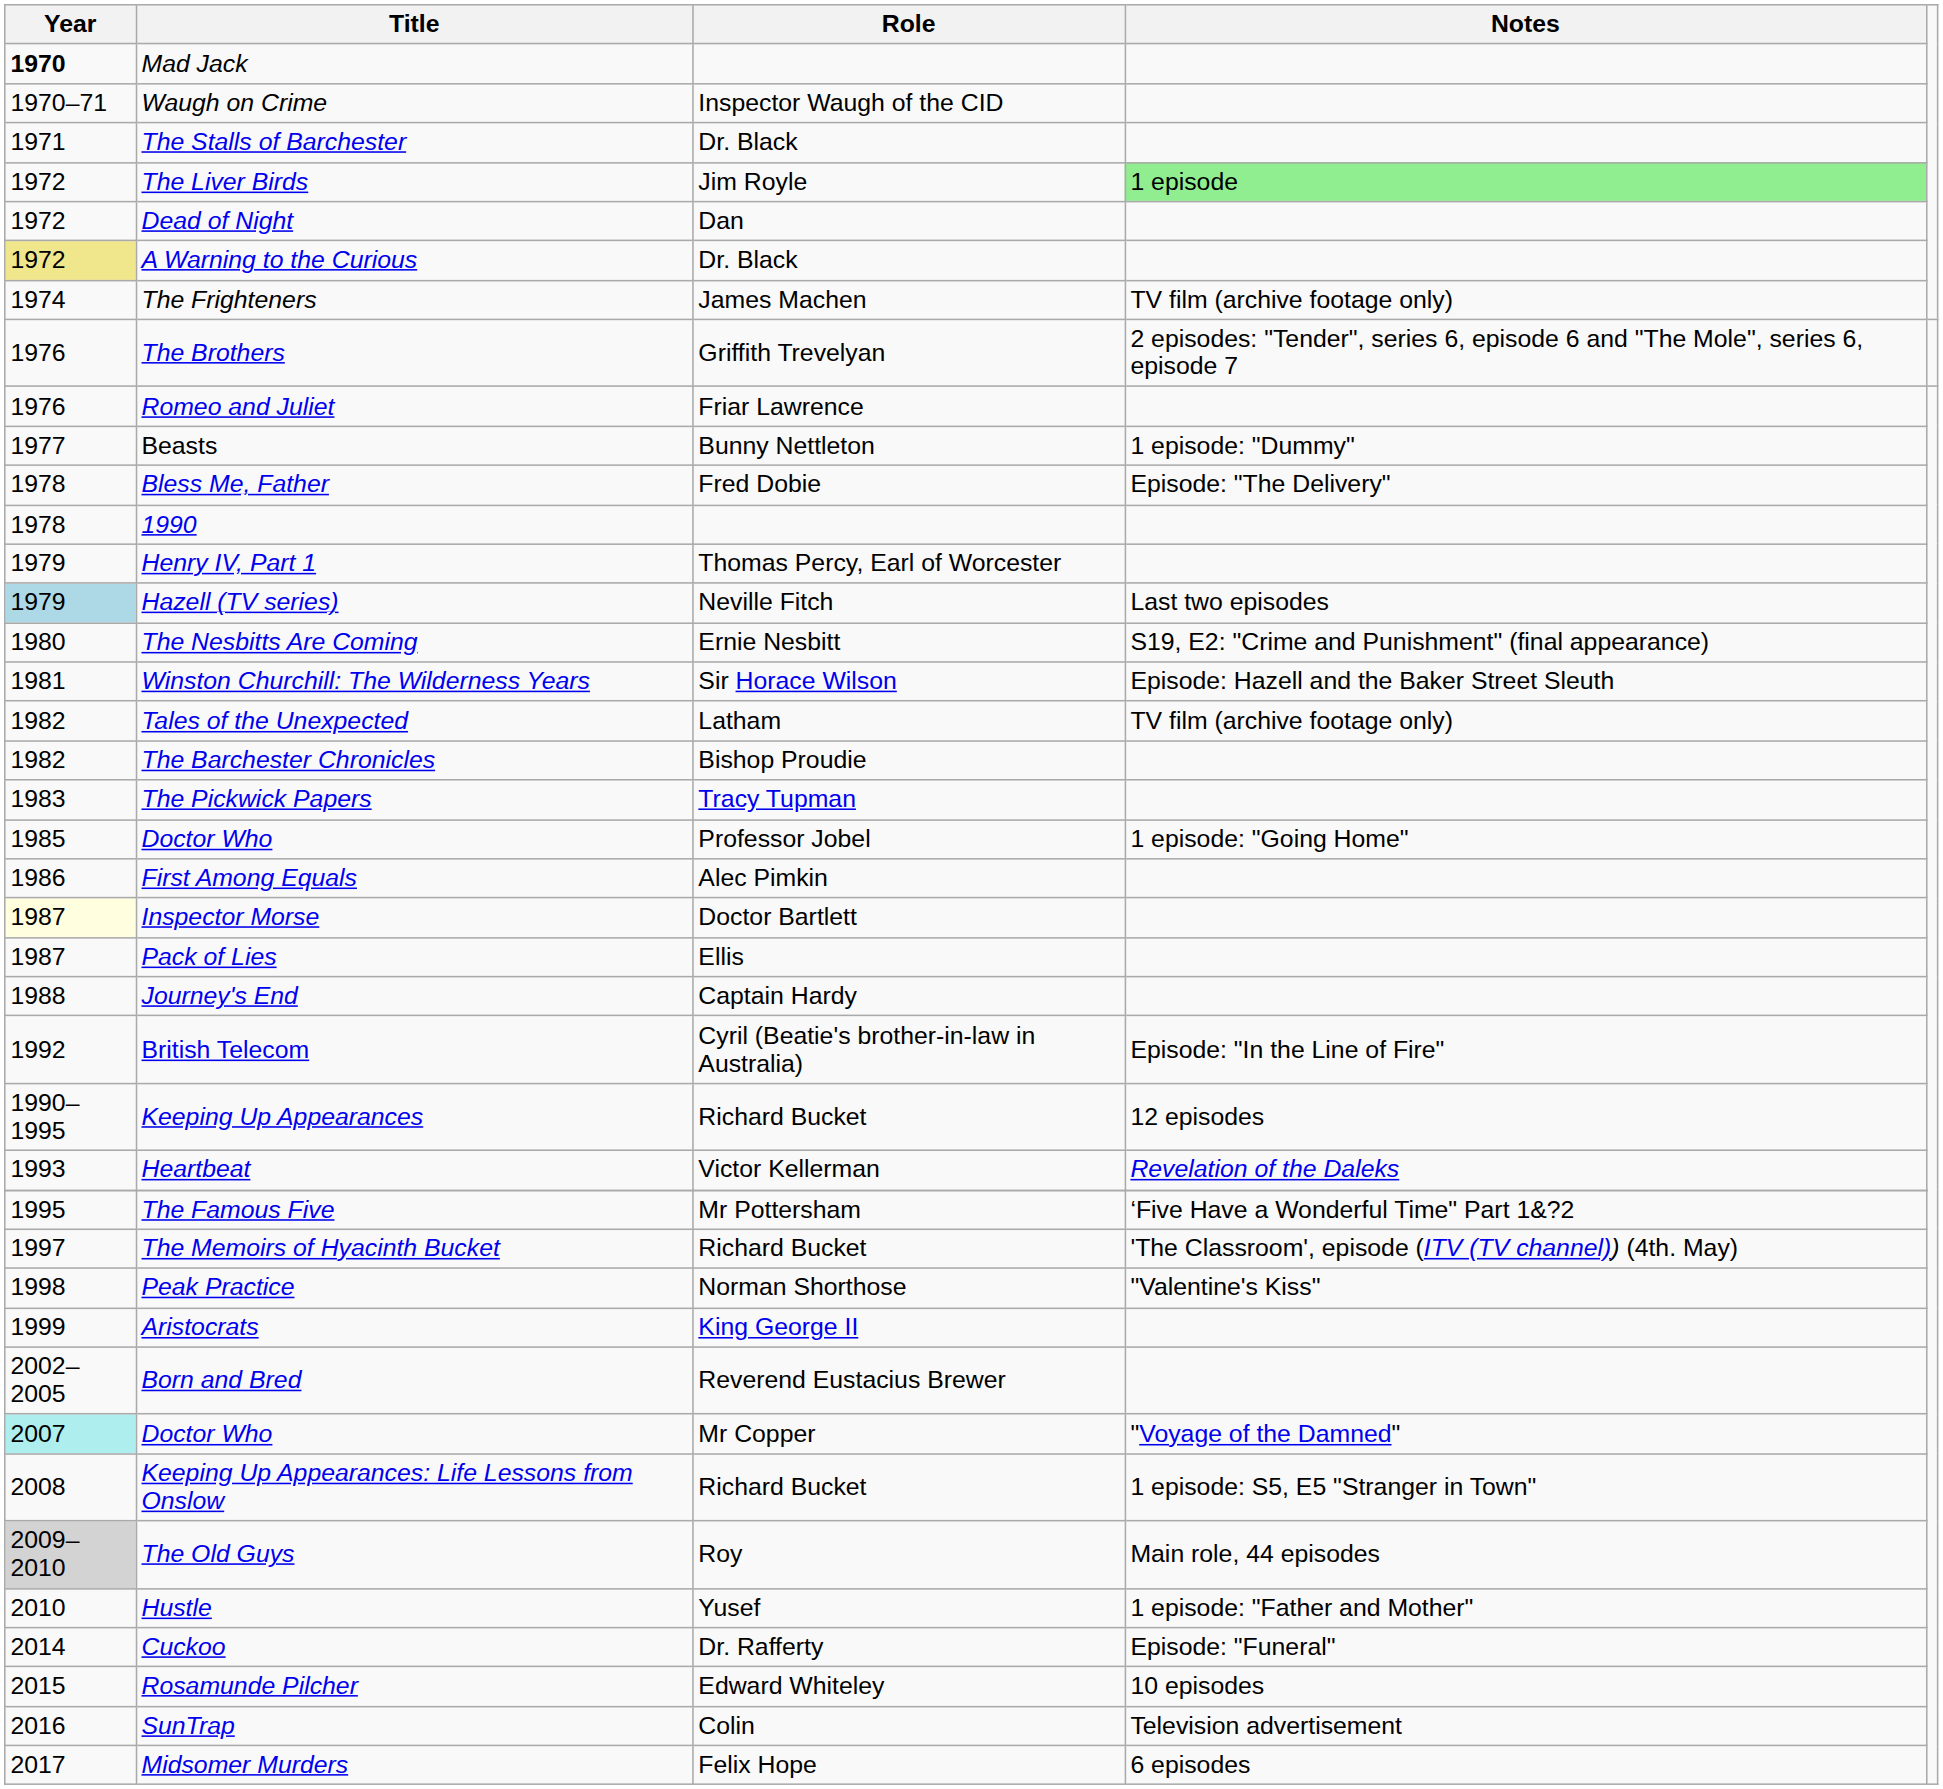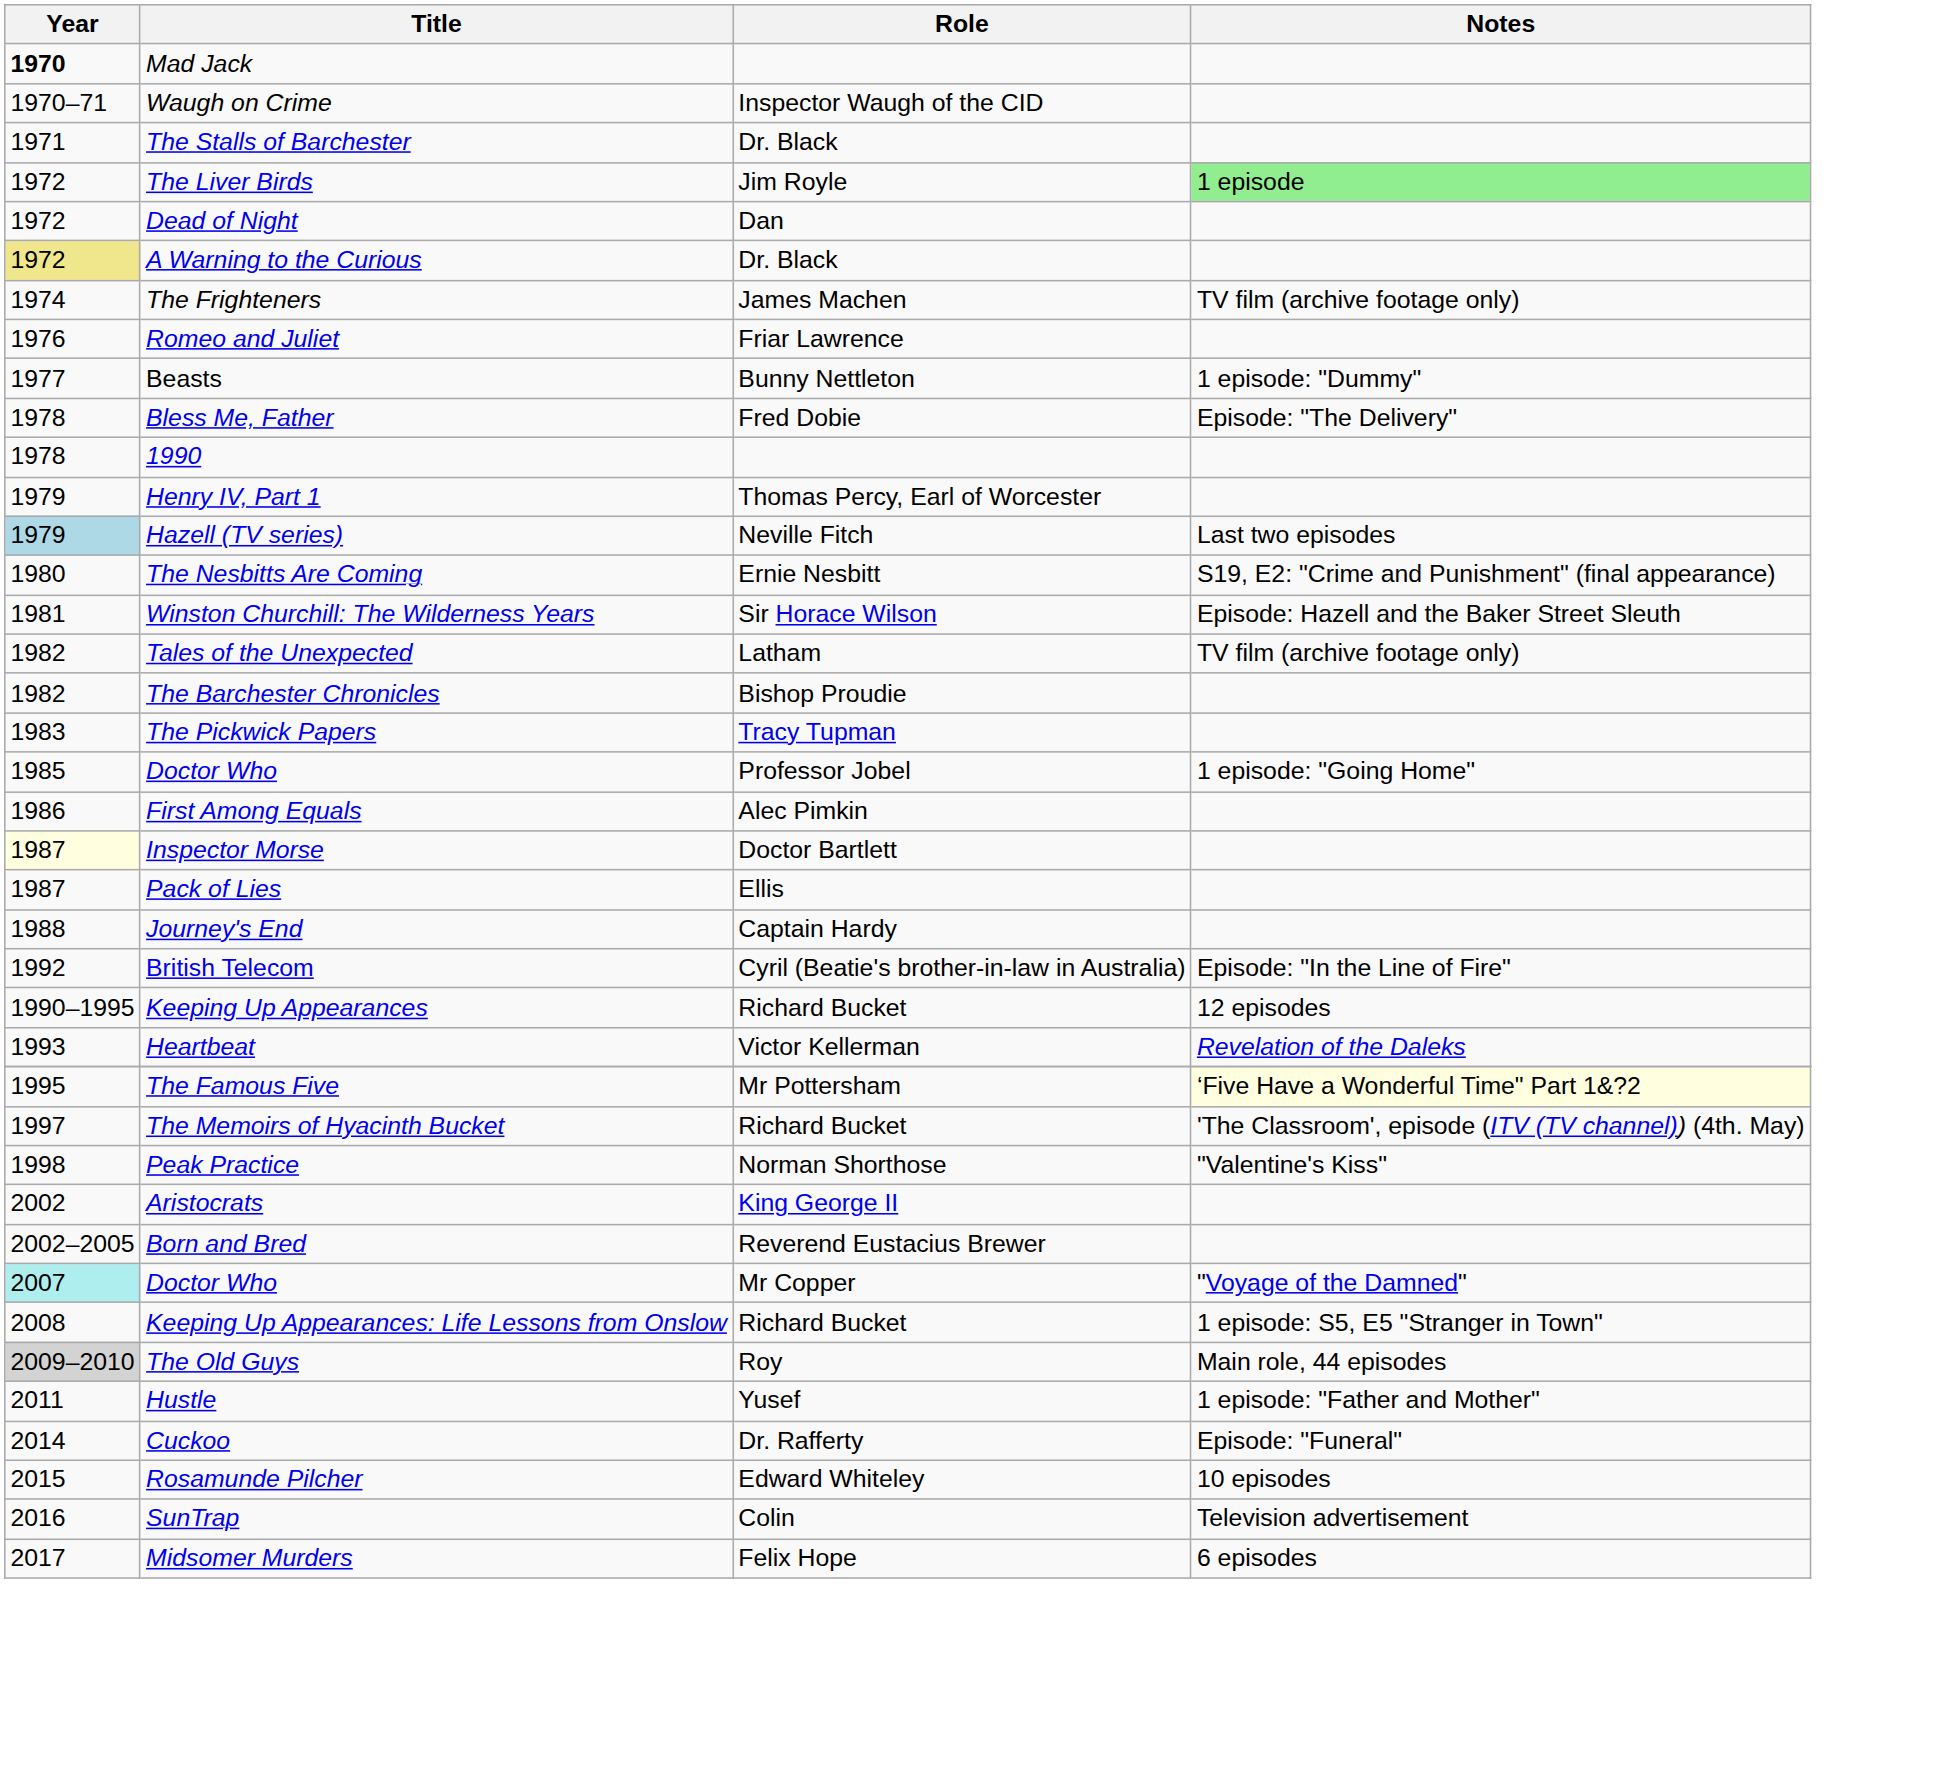- row: 1976 | The Brothers | Griffith Trevelyan | 2 episodes: "Tender", series 6, episode 6 and "The Mole", series 6, episode 7
The Famous Five | Notes: no background -> lightyellow background
Aristocrats | Year: 1999 -> 2002
Hustle | Year: 2010 -> 2011
